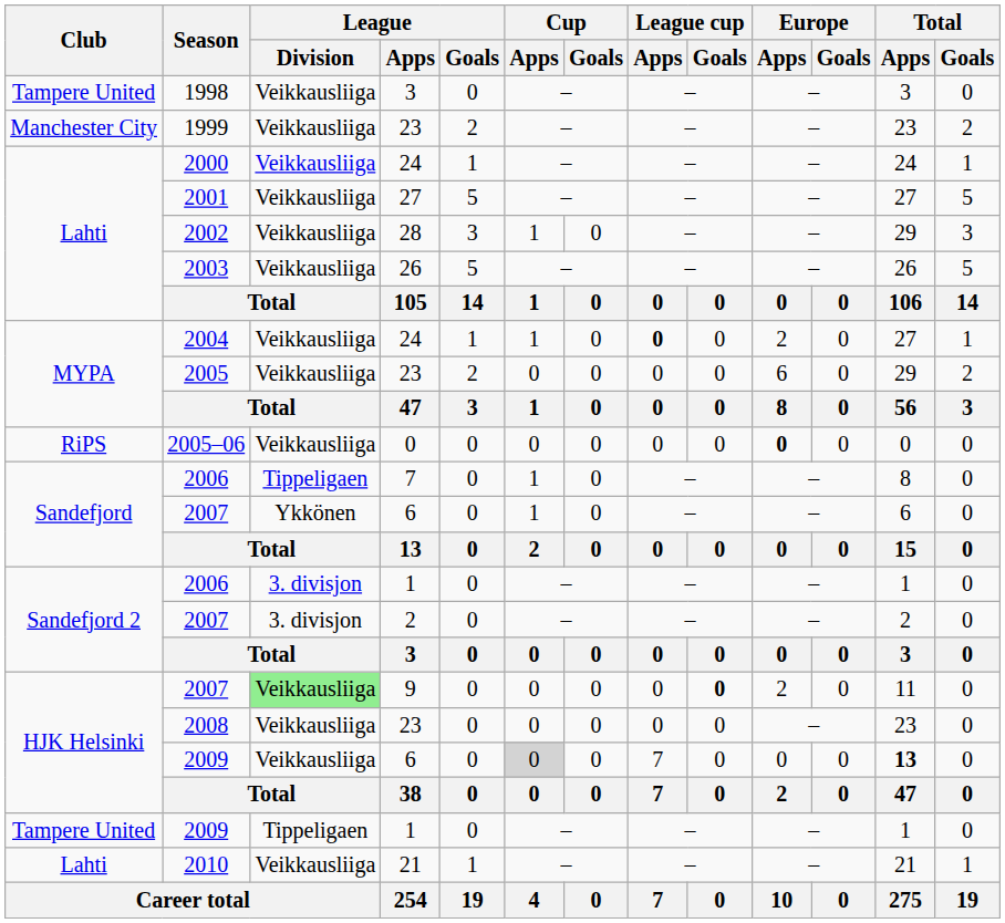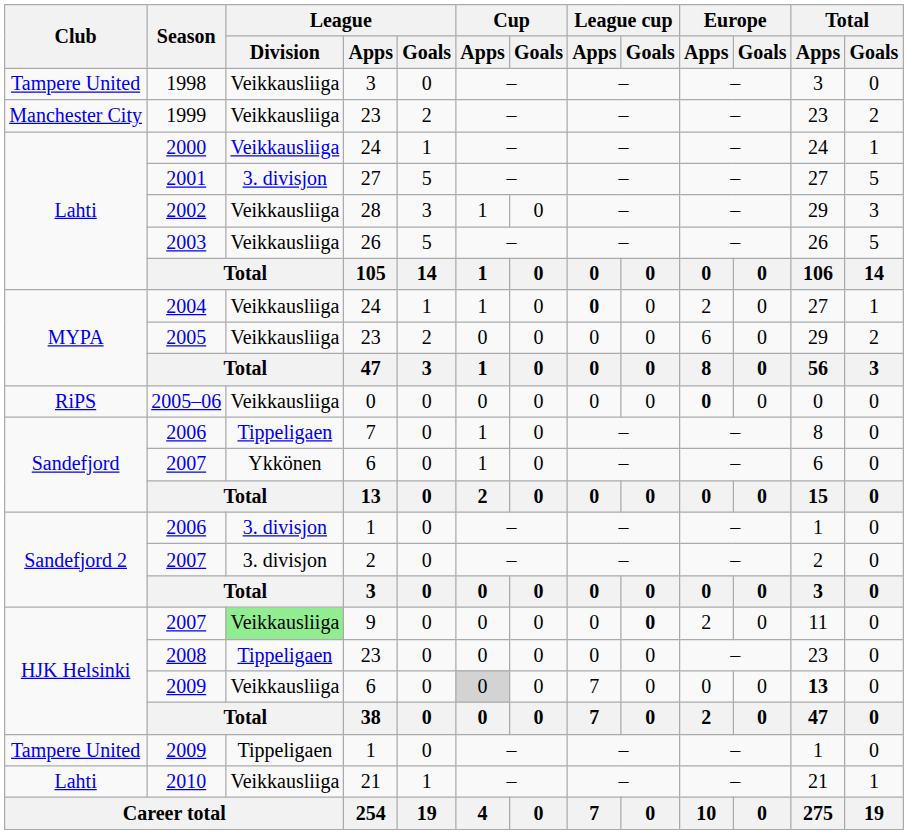2001 | League / Division: Veikkausliiga -> 3. divisjon
2008 | League / Division: Veikkausliiga -> Tippeligaen
